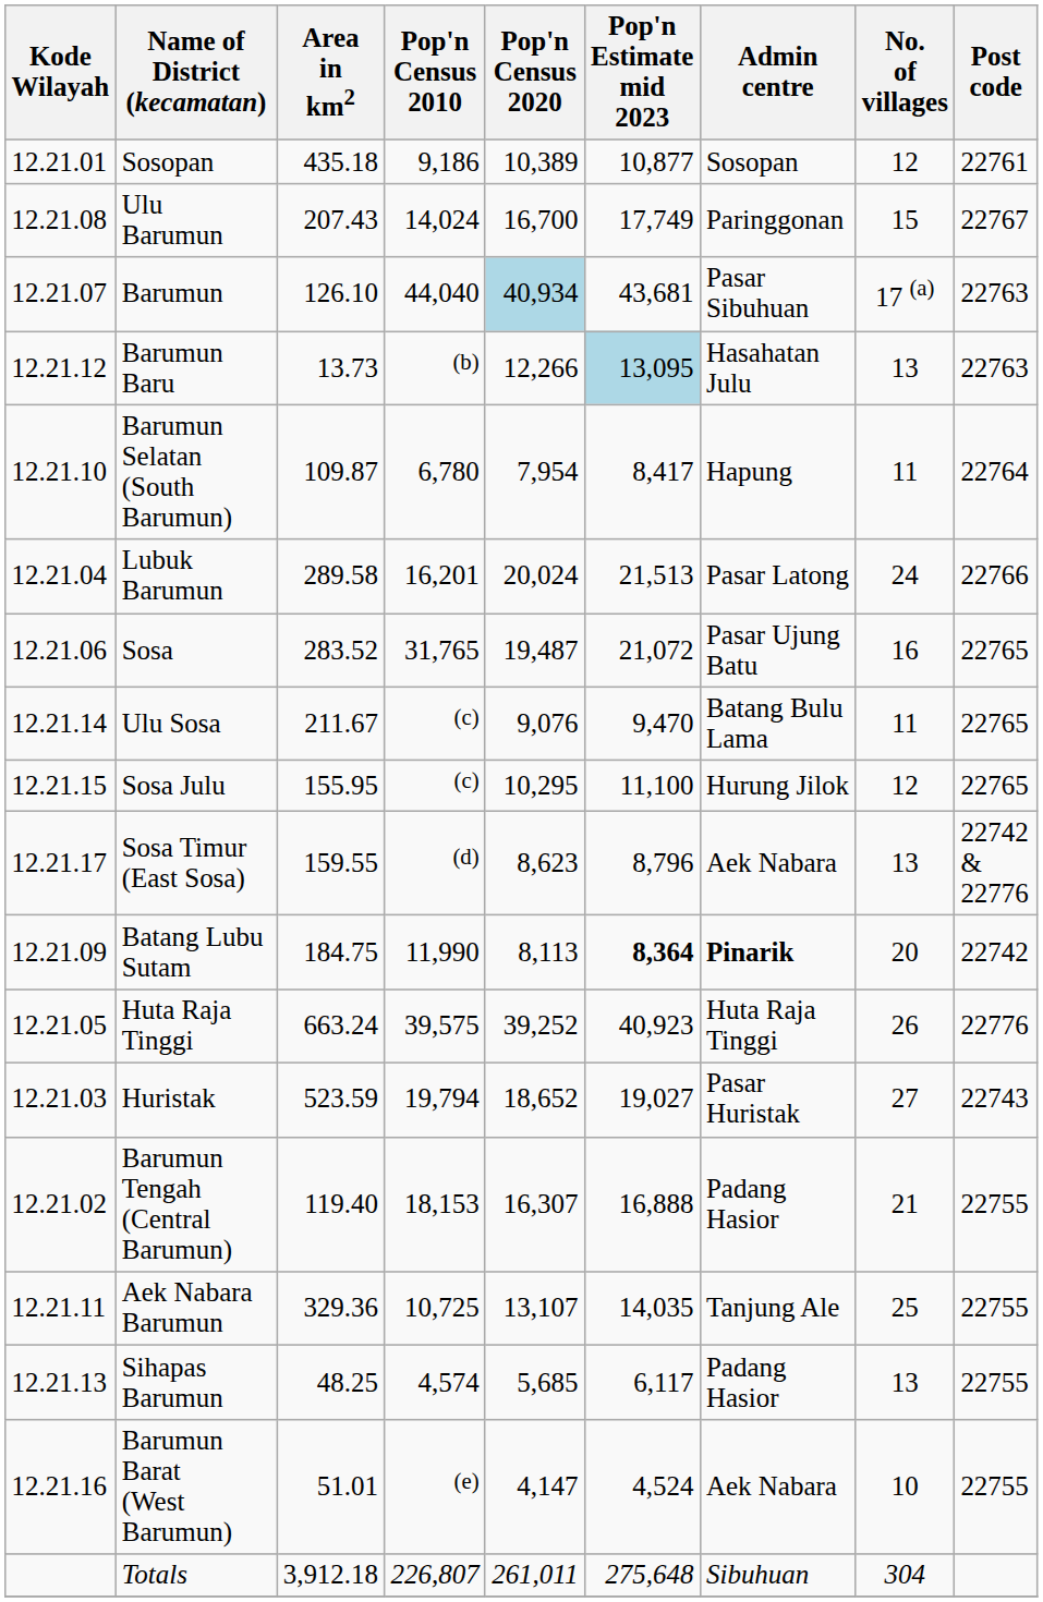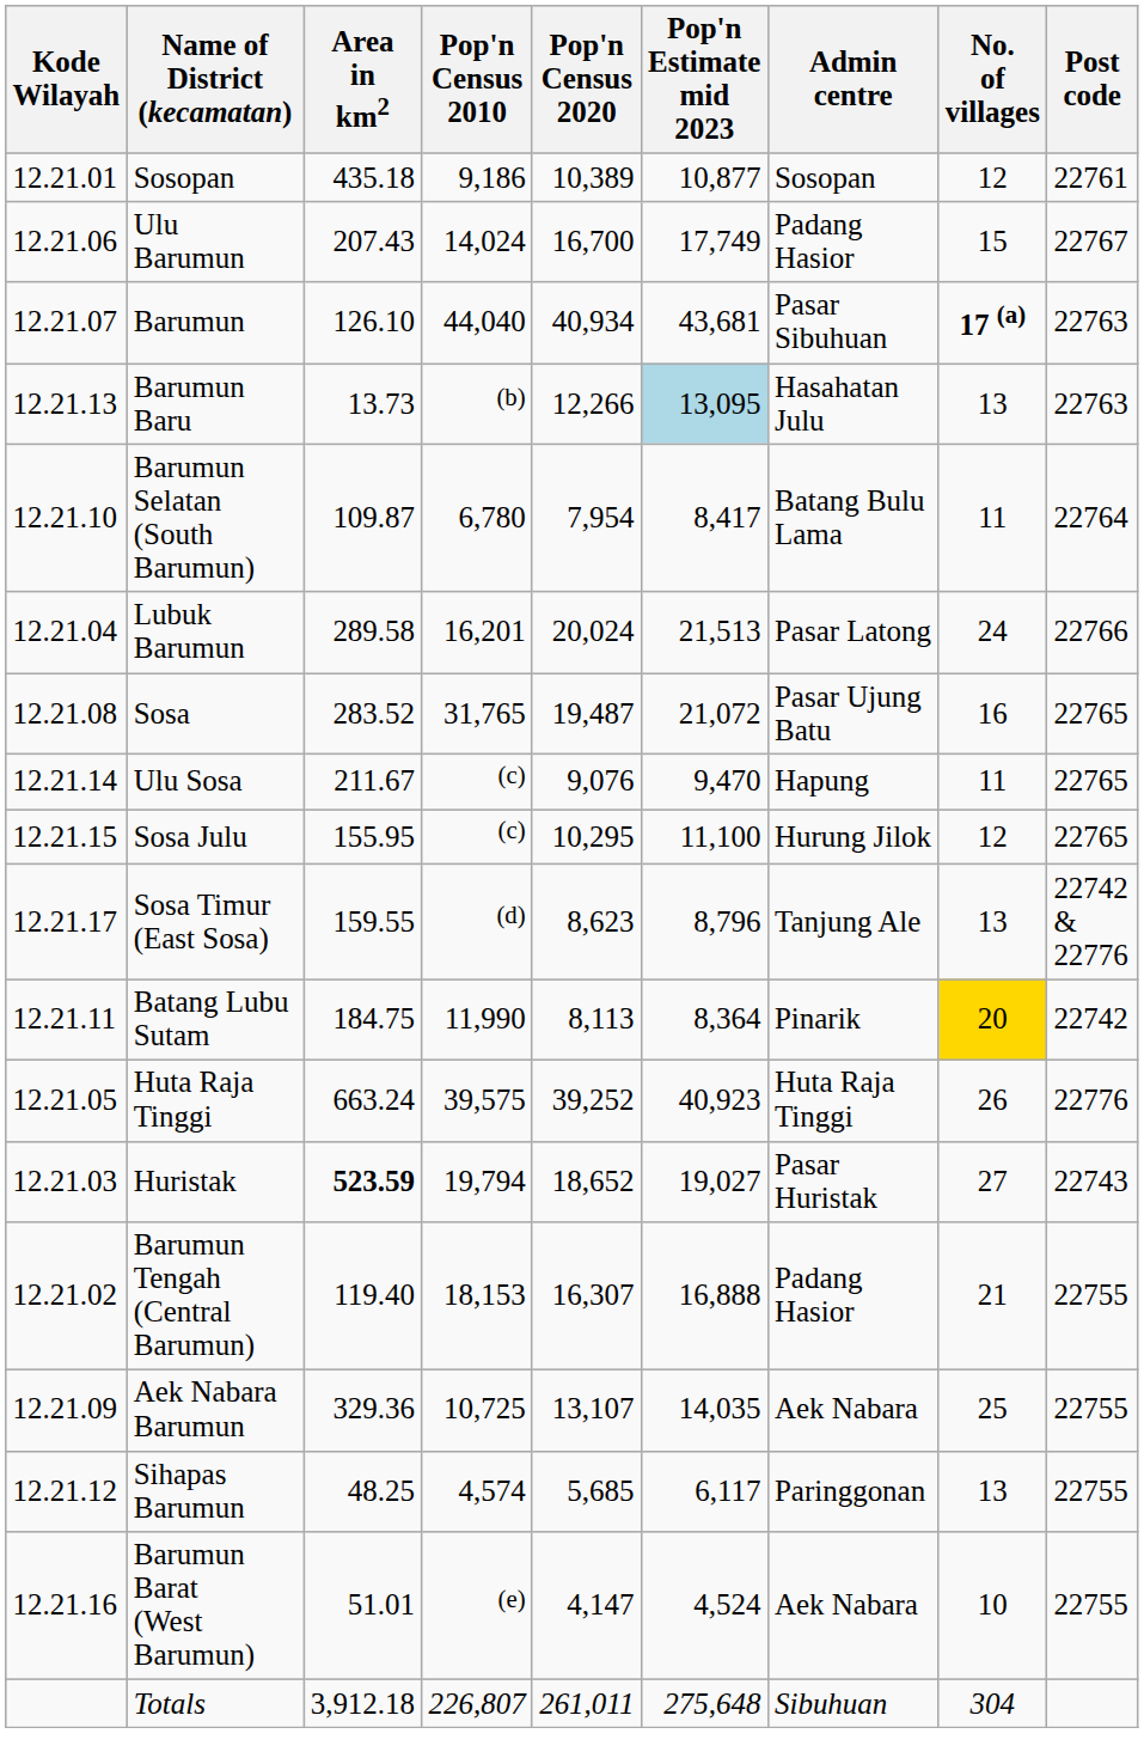Ulu Barumun | Kode Wilayah: 12.21.08 -> 12.21.06
Ulu Barumun | Admin centre: Paringgonan -> Padang Hasior
Barumun | Pop'n Census 2020: lightblue background -> no background
Barumun | No. of villages: normal -> bold
Barumun Baru | Kode Wilayah: 12.21.12 -> 12.21.13
Barumun Selatan (South Barumun) | Admin centre: Hapung -> Batang Bulu Lama
Sosa | Kode Wilayah: 12.21.06 -> 12.21.08
Ulu Sosa | Admin centre: Batang Bulu Lama -> Hapung
Sosa Timur (East Sosa) | Admin centre: Aek Nabara -> Tanjung Ale
Batang Lubu Sutam | Kode Wilayah: 12.21.09 -> 12.21.11
Batang Lubu Sutam | Pop'n Estimate mid 2023: bold -> normal
Batang Lubu Sutam | Admin centre: bold -> normal
Batang Lubu Sutam | No. of villages: no background -> gold background
Huristak | Area in km2: normal -> bold
Aek Nabara Barumun | Kode Wilayah: 12.21.11 -> 12.21.09
Aek Nabara Barumun | Admin centre: Tanjung Ale -> Aek Nabara
Sihapas Barumun | Kode Wilayah: 12.21.13 -> 12.21.12
Sihapas Barumun | Admin centre: Padang Hasior -> Paringgonan
